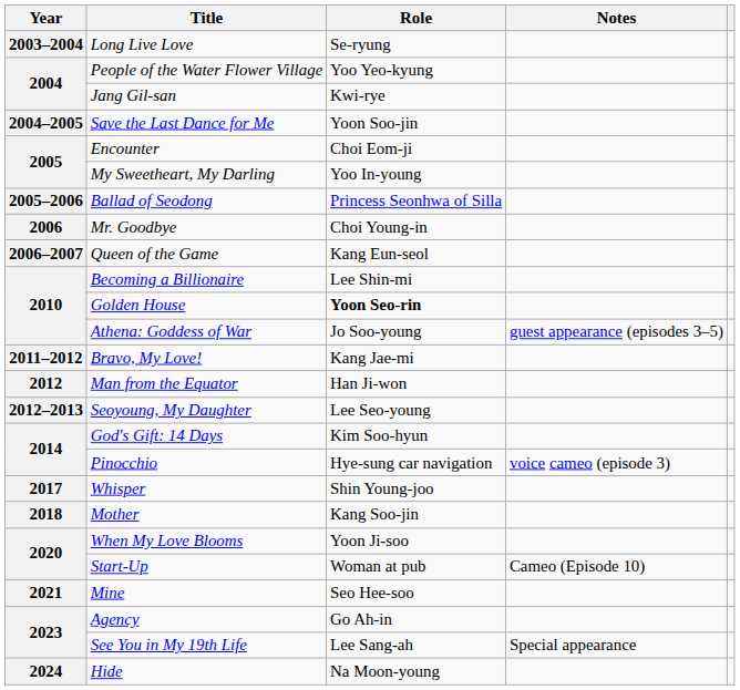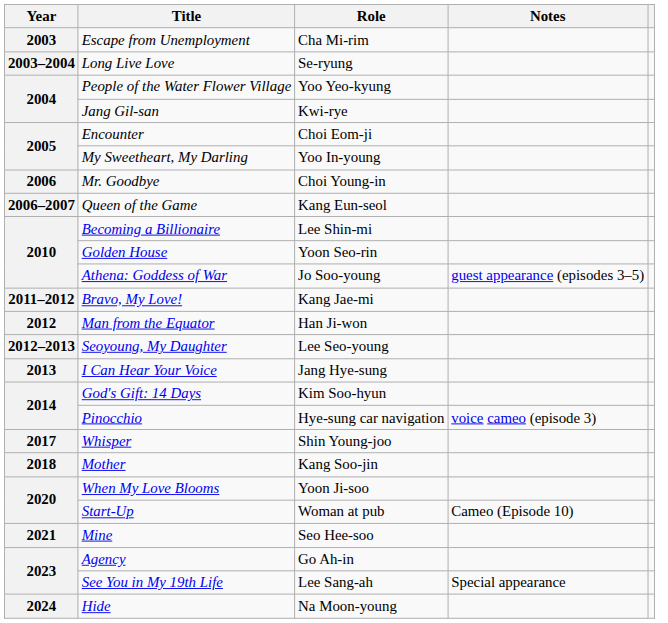+ row: 2003 | Escape from Unemployment | Cha Mi-rim
- row: 2004–2005 | Save the Last Dance for Me | Yoon Soo-jin
- row: 2005–2006 | Ballad of Seodong | Princess Seonhwa of Silla
Golden House | Role: bold -> normal
+ row: 2013 | I Can Hear Your Voice | Jang Hye-sung
